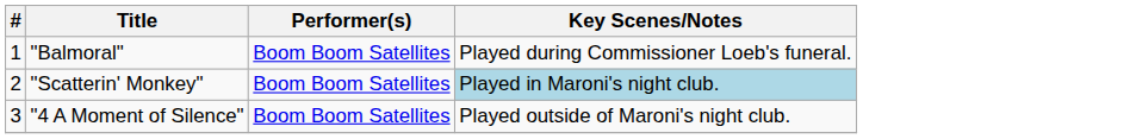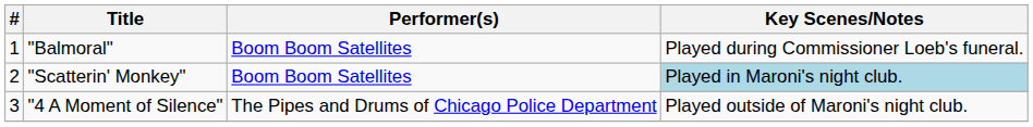"4 A Moment of Silence" | Performer(s): Boom Boom Satellites -> The Pipes and Drums of Chicago Police Department
